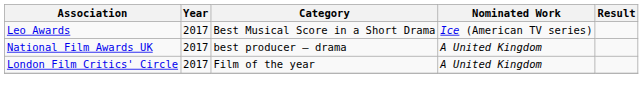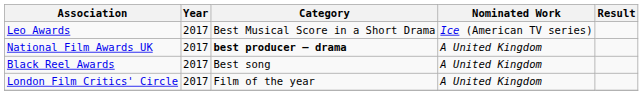National Film Awards UK | Category: normal -> bold
+ row: Black Reel Awards | 2017 | Best song | A United Kingdom
